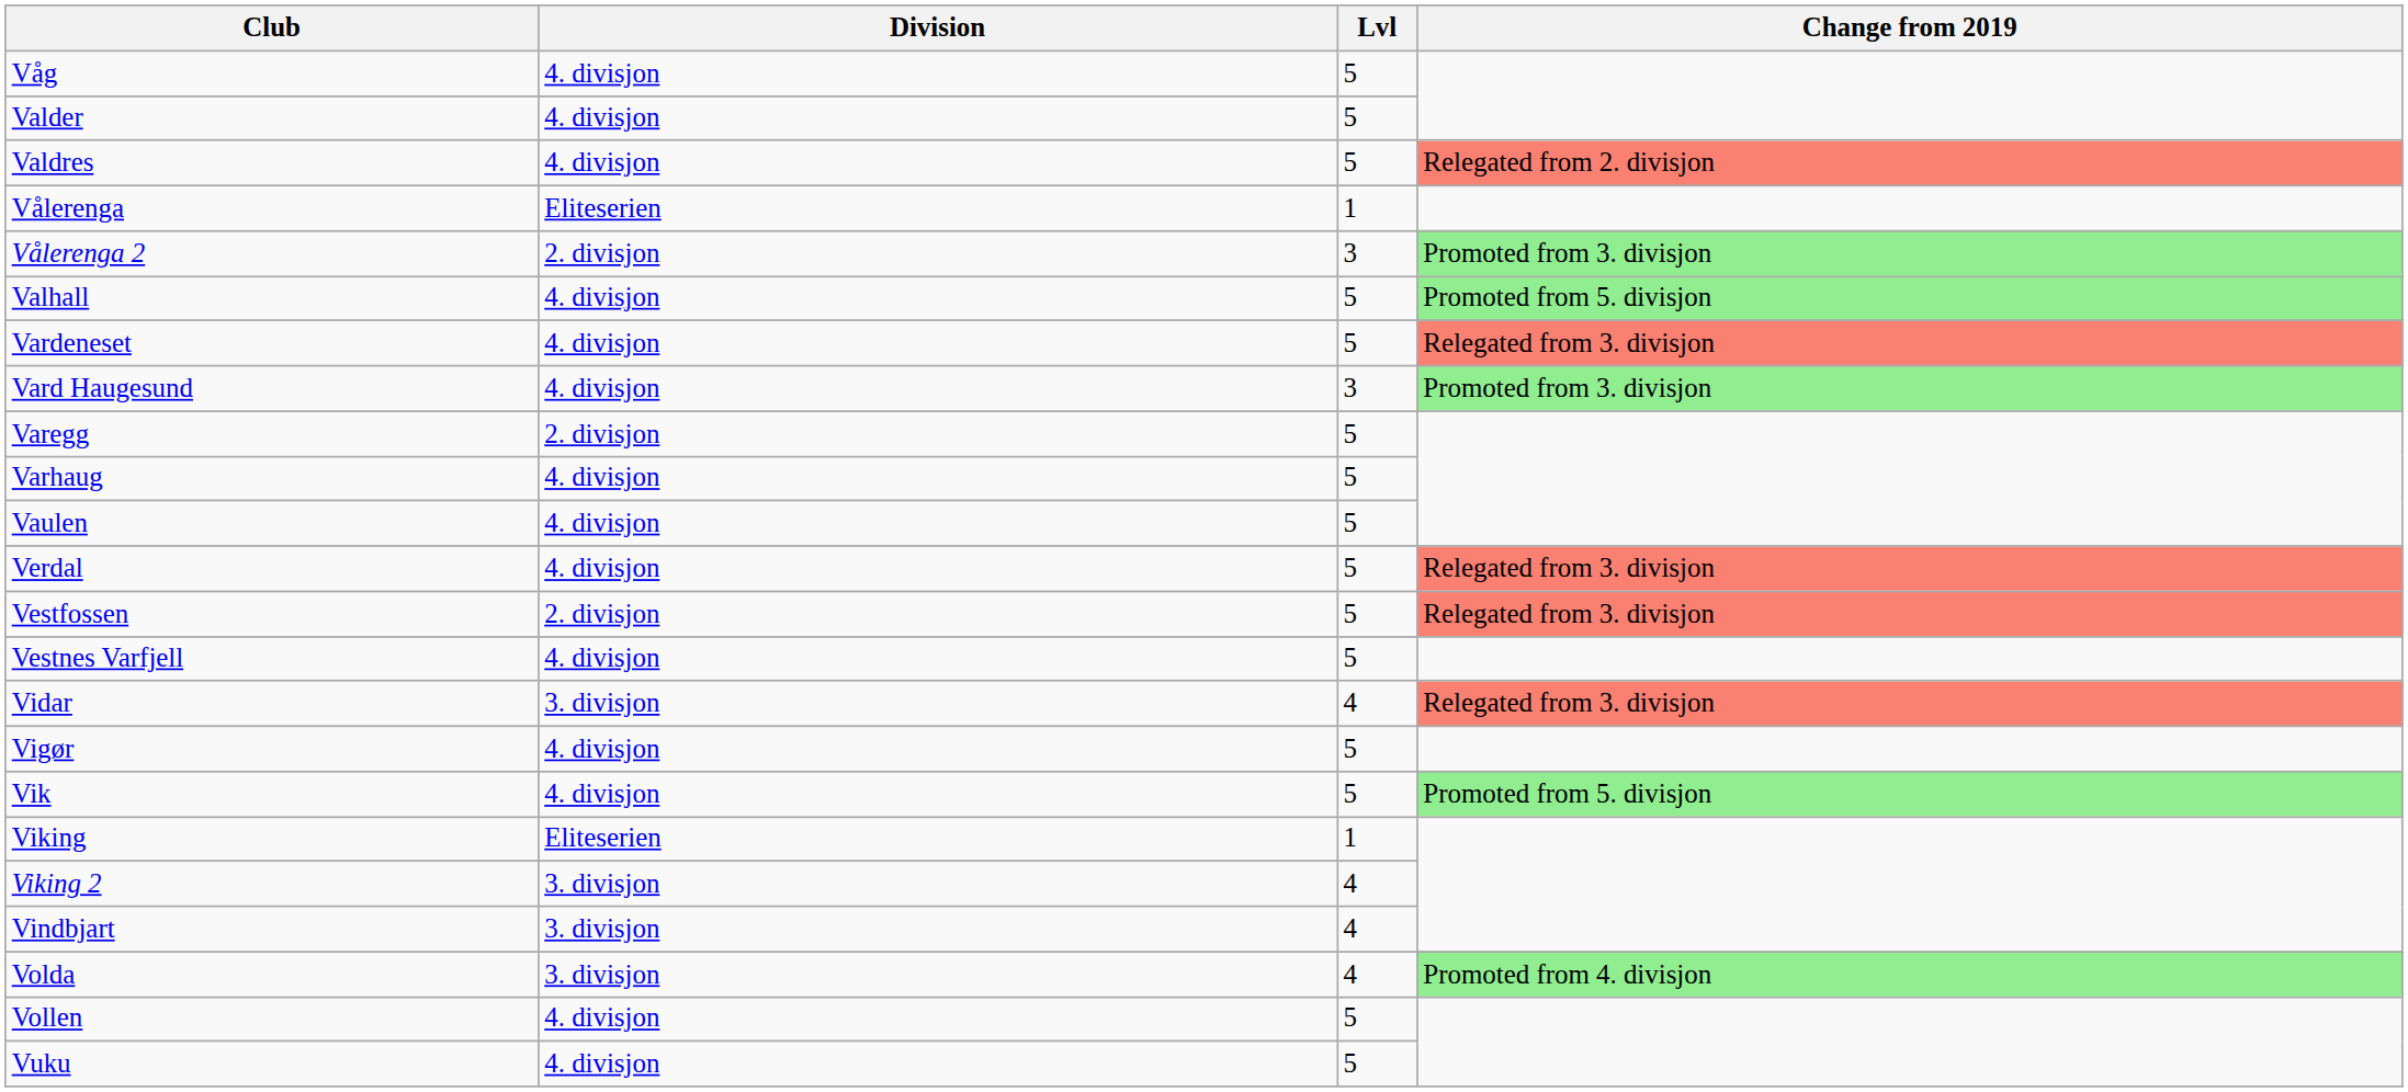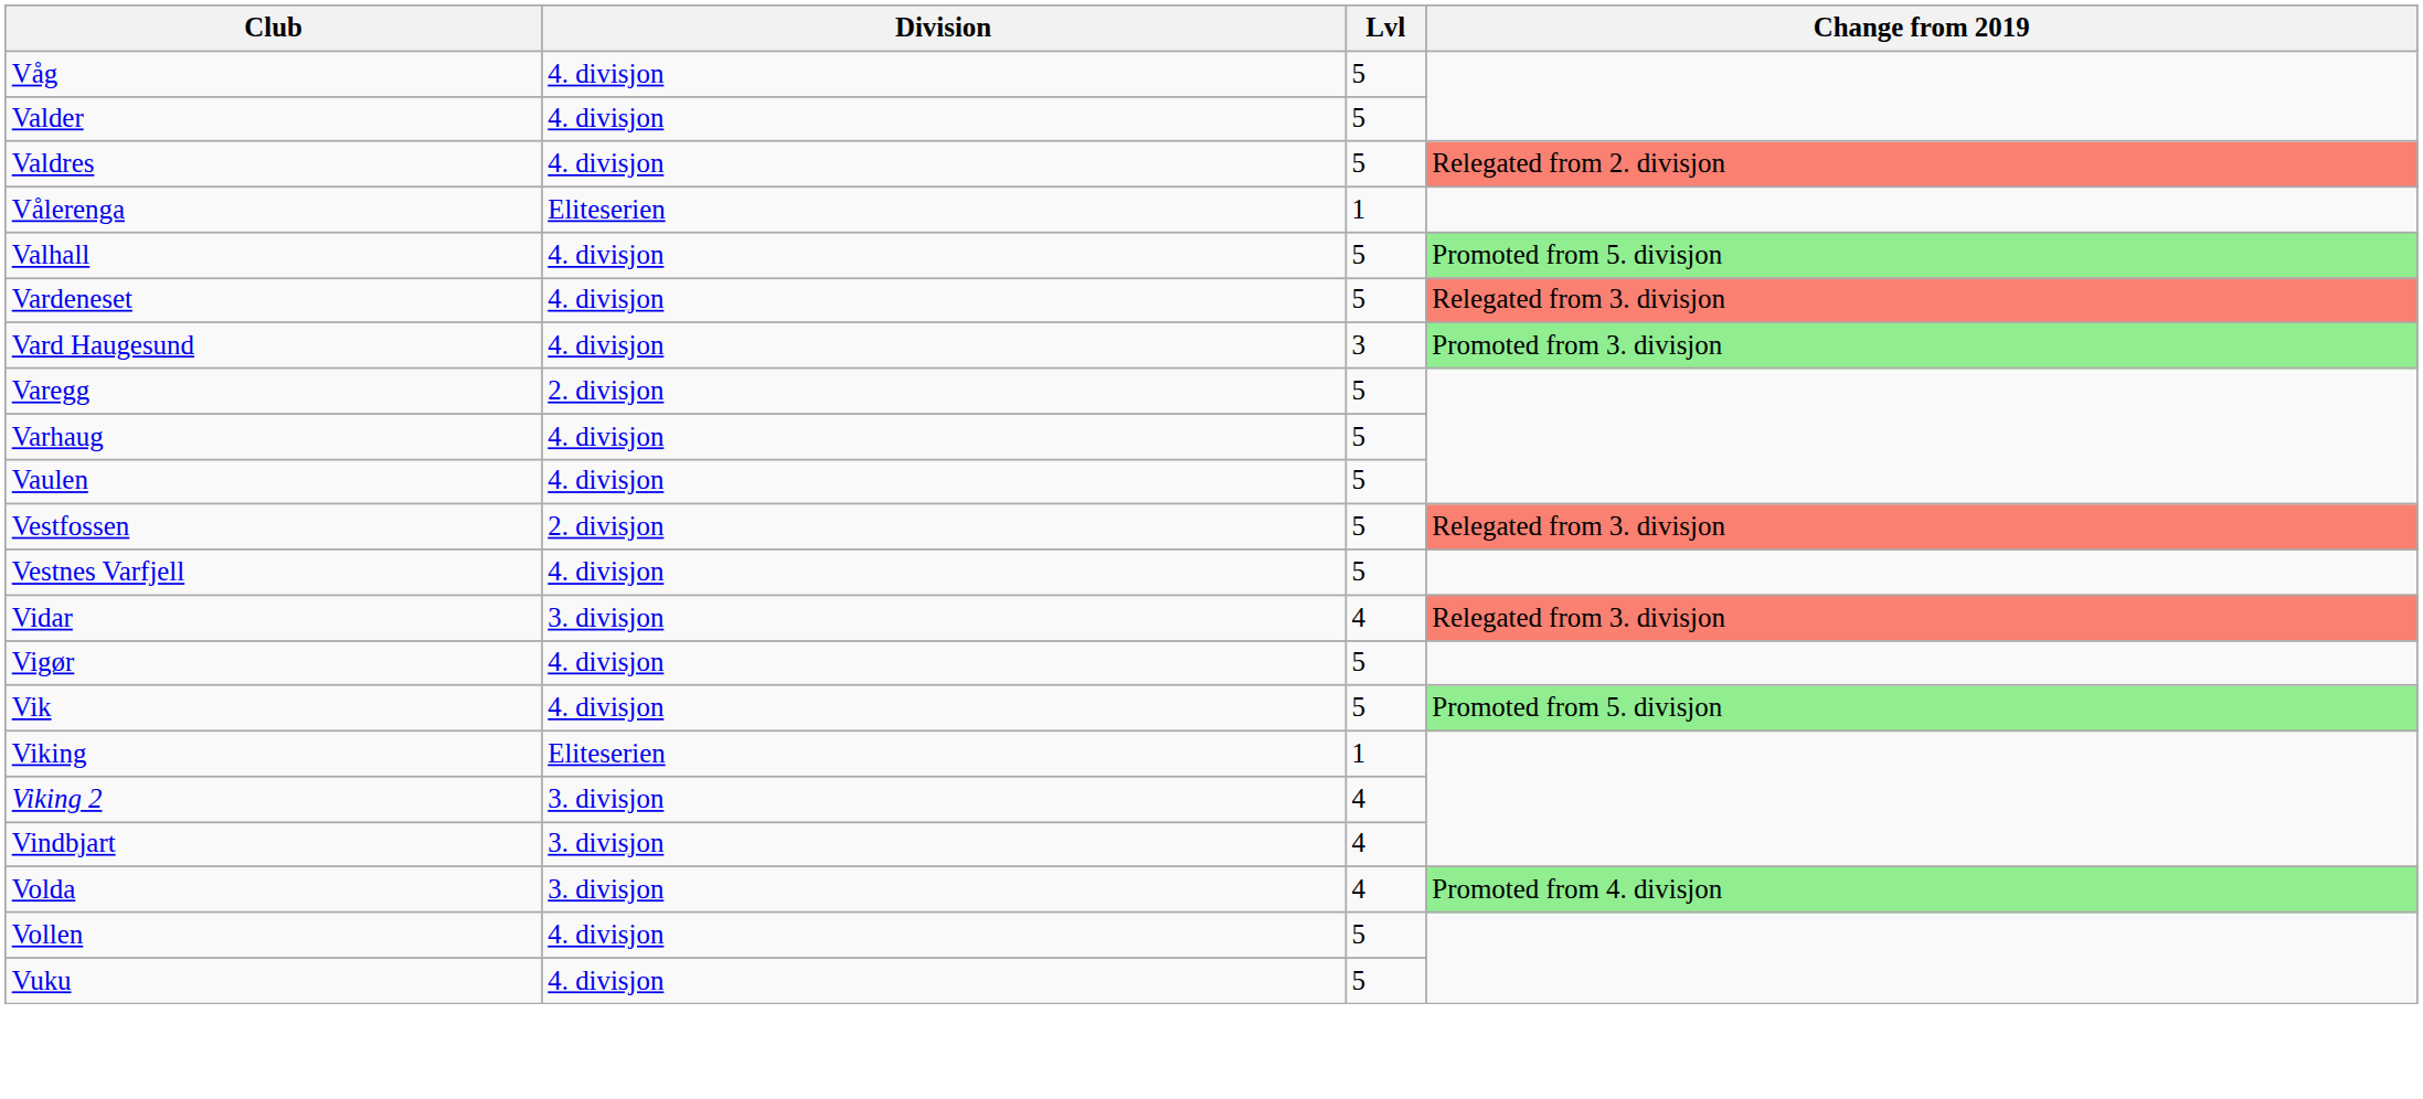- row: Vålerenga 2 | 2. divisjon | 3 | Promoted from 3. divisjon
- row: Verdal | 4. divisjon | 5 | Relegated from 3. divisjon
